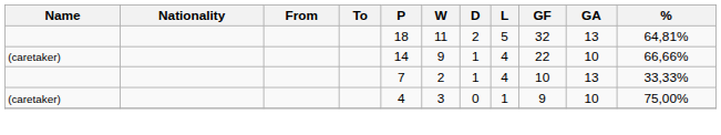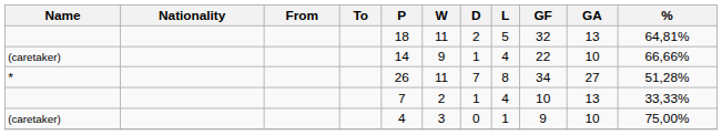+ row: * | 26 | 11 | 7 | 8 | 34 | 27 | 51,28%
